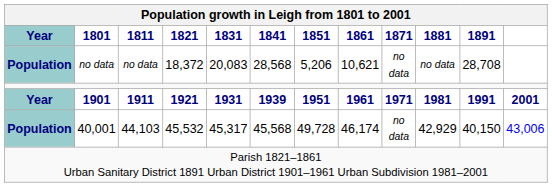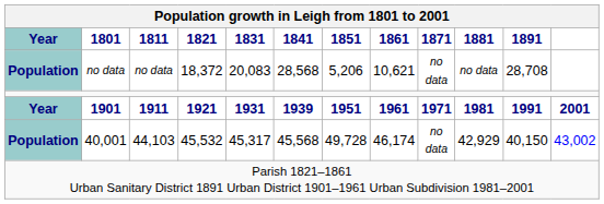40,001 | column 12: 43,006 -> 43,002
